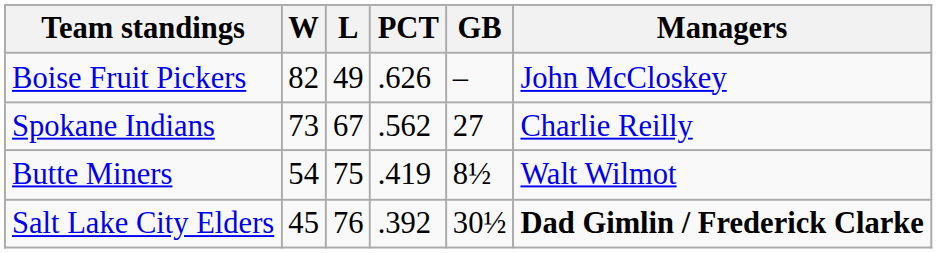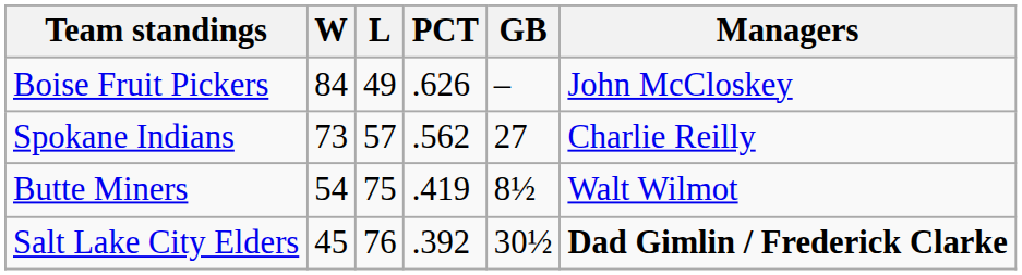Boise Fruit Pickers | W: 82 -> 84
Spokane Indians | L: 67 -> 57
